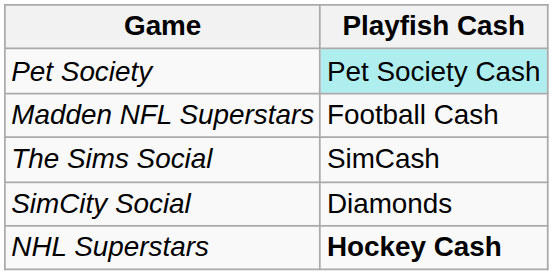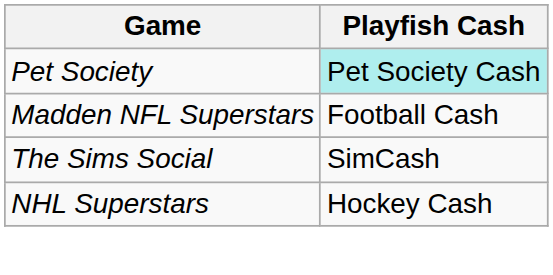- row: SimCity Social | Diamonds
NHL Superstars | Playfish Cash: bold -> normal
